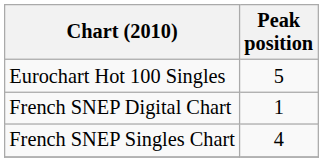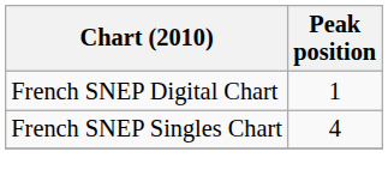- row: Eurochart Hot 100 Singles | 5
